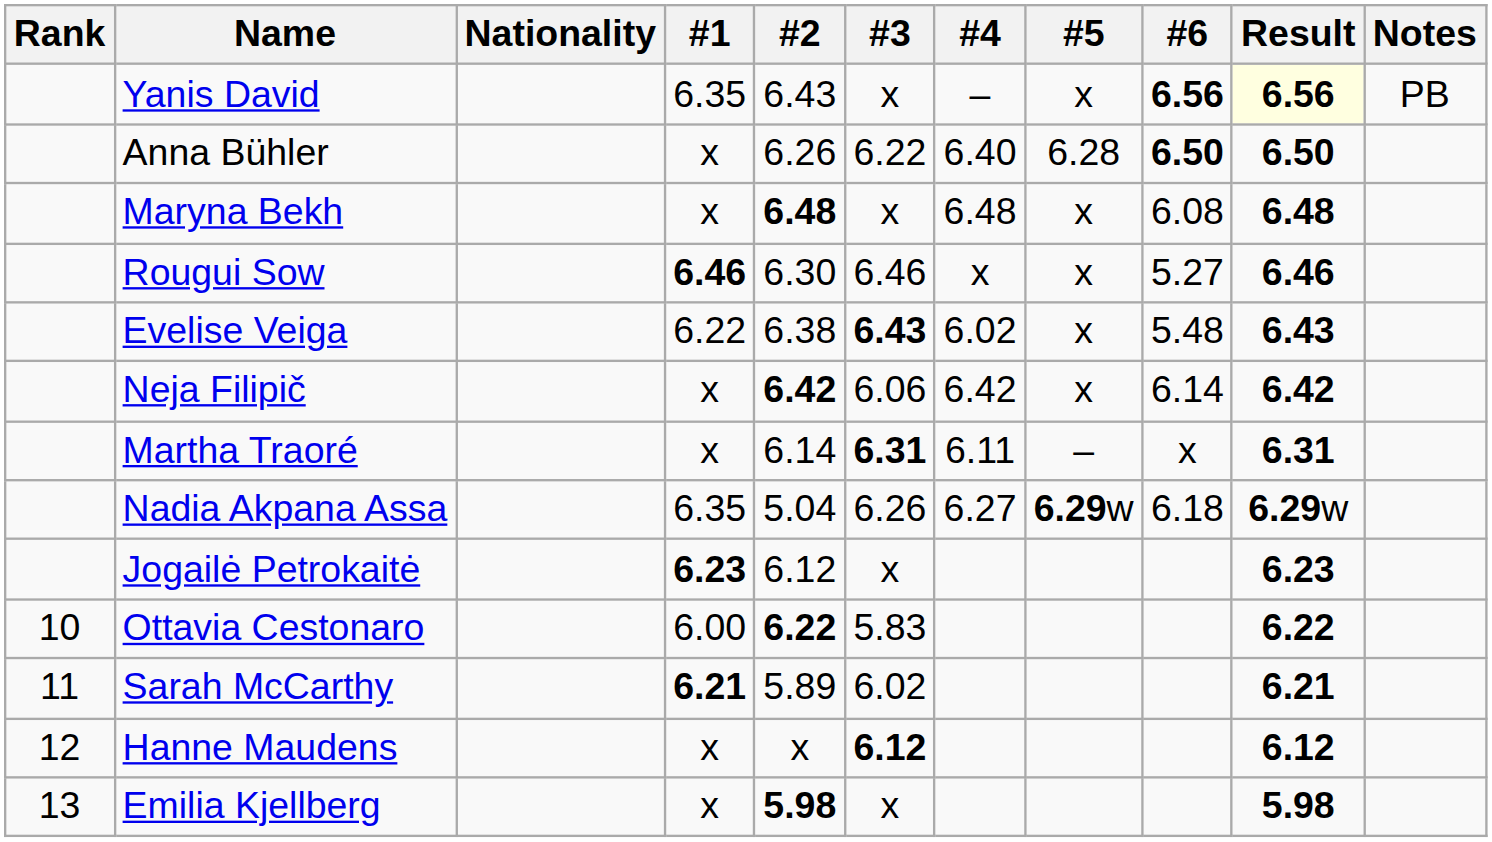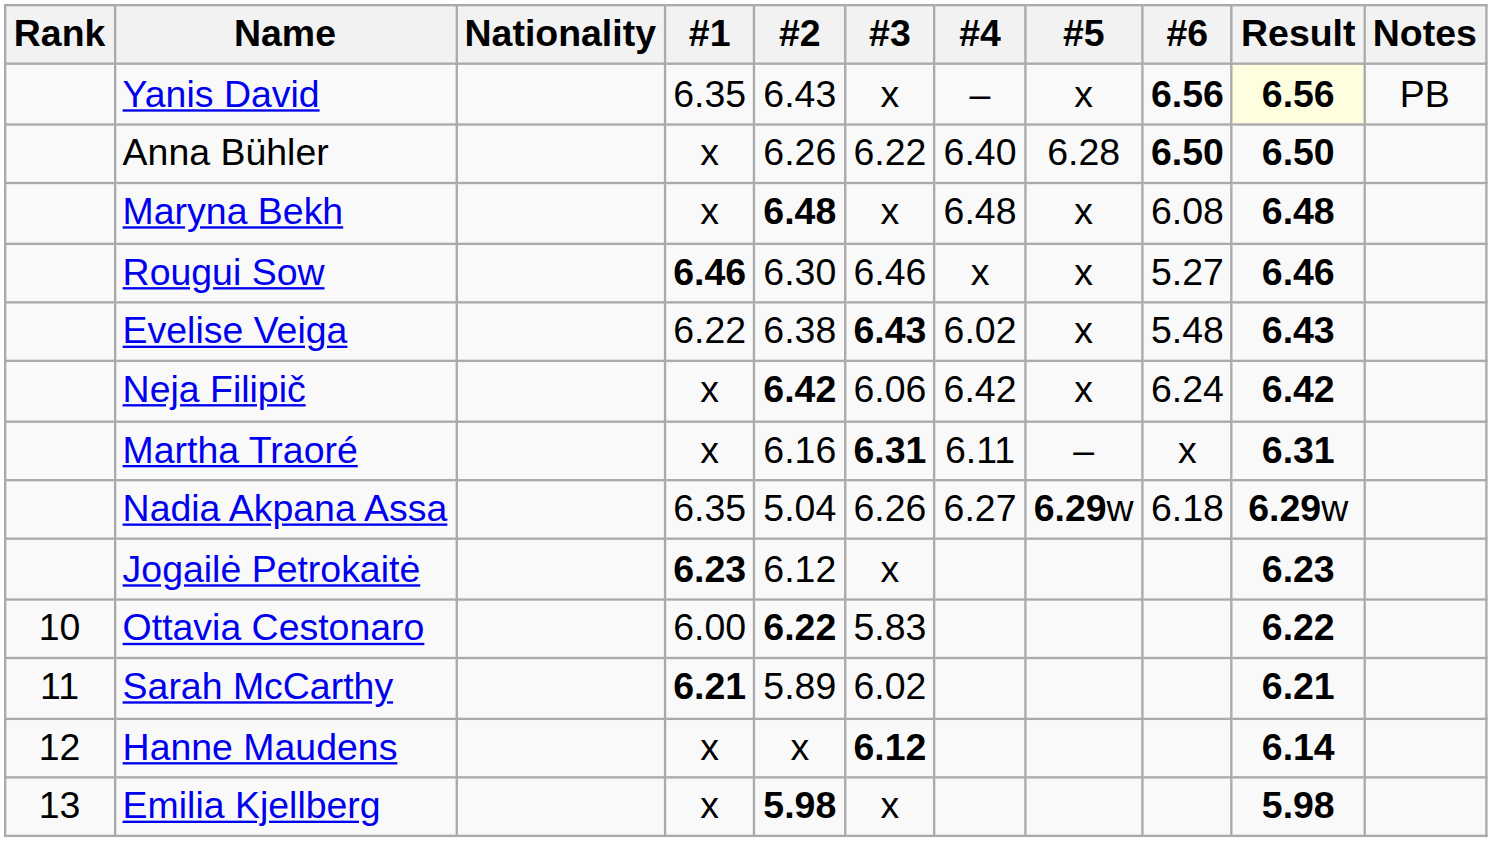Neja Filipič | #6: 6.14 -> 6.24
Martha Traoré | #2: 6.14 -> 6.16
Hanne Maudens | Result: 6.12 -> 6.14
